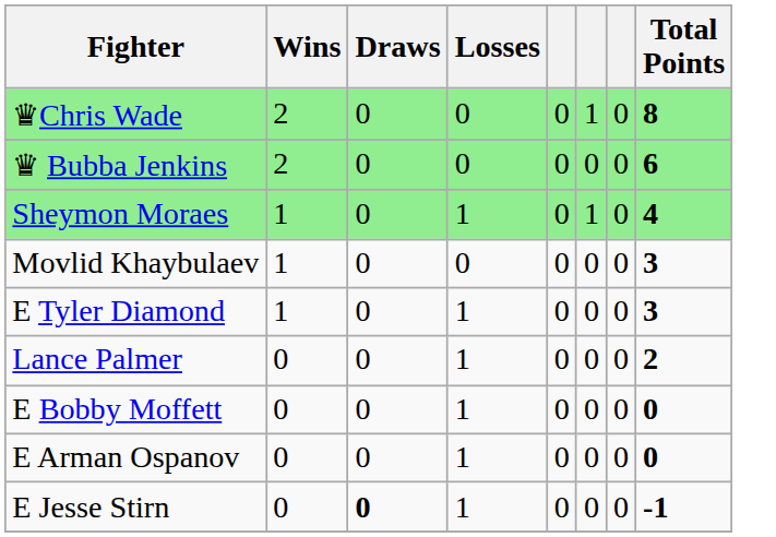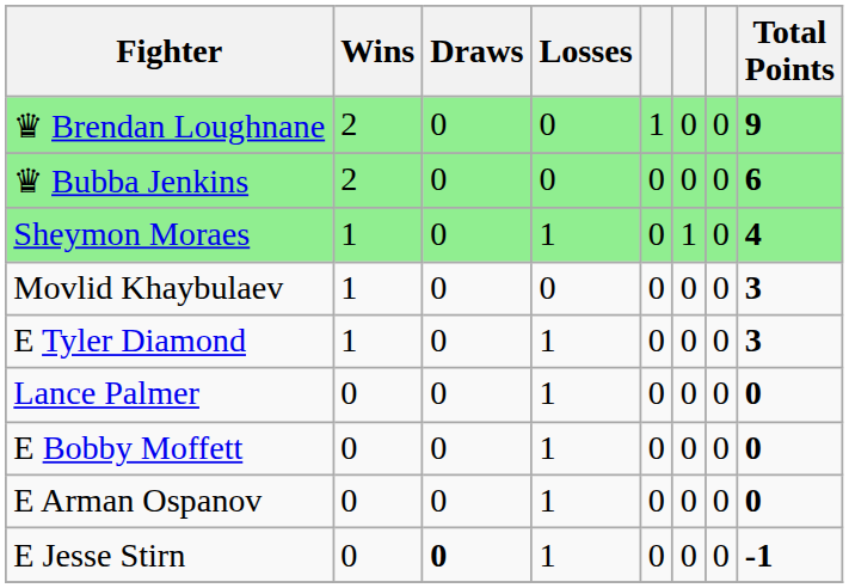+ row: ♛ Brendan Loughnane | 2 | 0 | 0 | 1 | 0 | 0 | 9
- row: ♛Chris Wade | 2 | 0 | 0 | 0 | 1 | 0 | 8
Lance Palmer | Total Points: 2 -> 0
